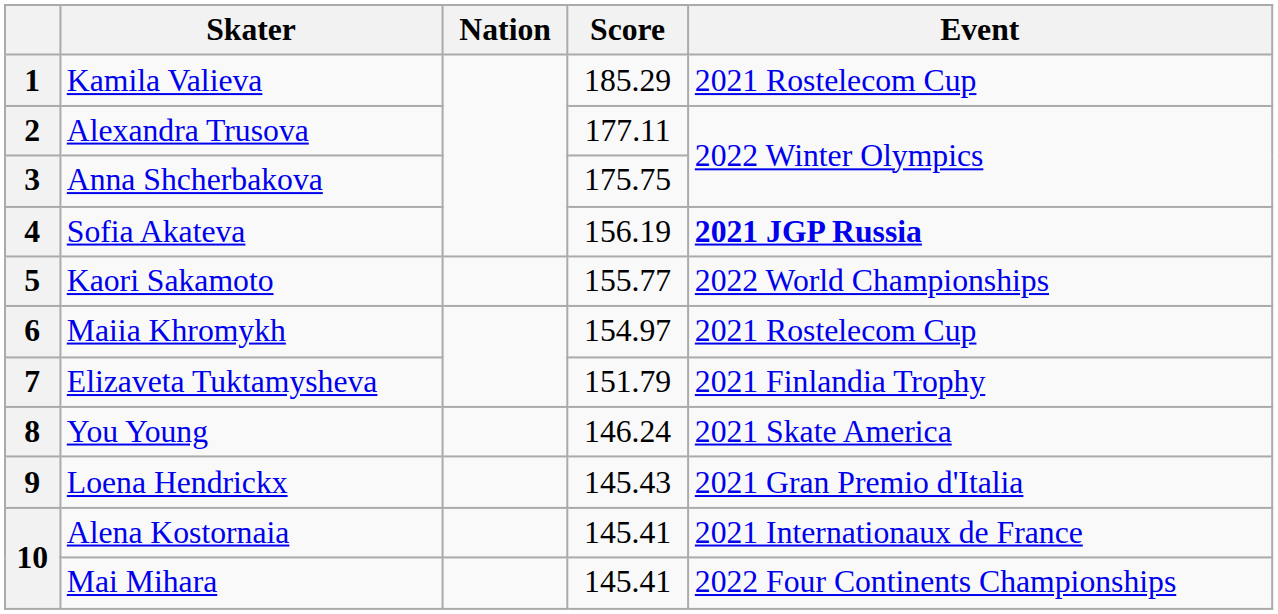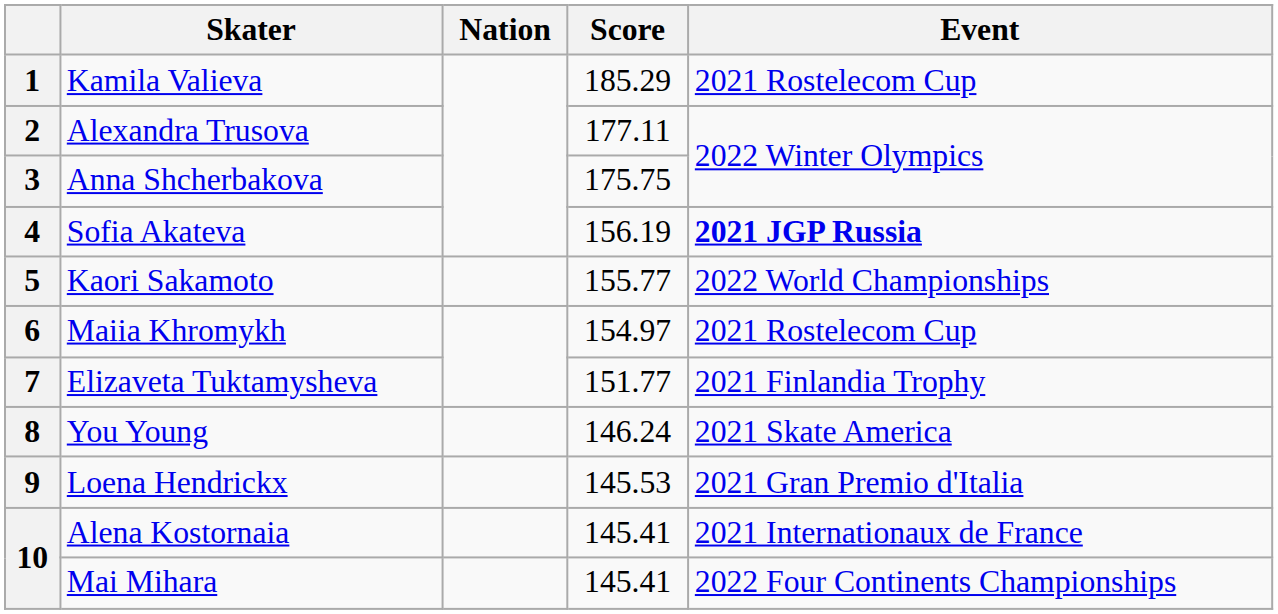7 | Score: 151.79 -> 151.77
9 | Score: 145.43 -> 145.53
